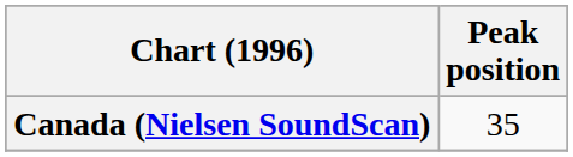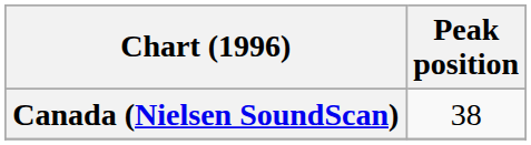Canada (Nielsen SoundScan) | Peak position: 35 -> 38
